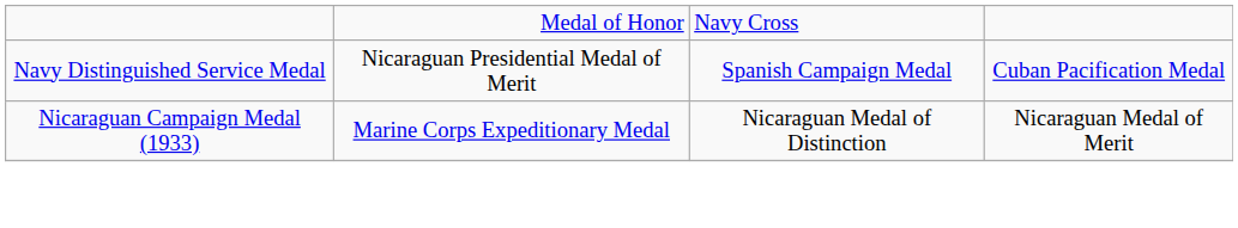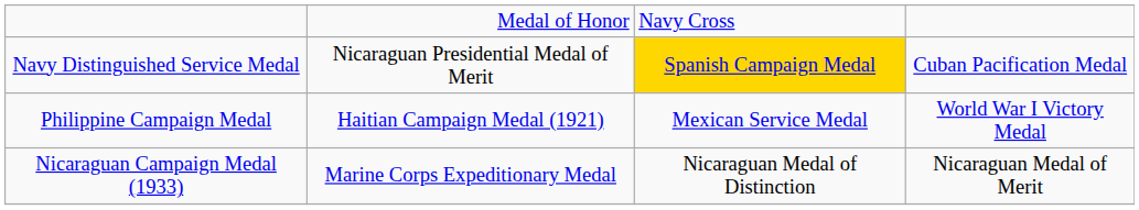Navy Distinguished Service Medal | column 3: no background -> gold background
+ row: Philippine Campaign Medal | Haitian Campaign Medal (1921) | Mexican Service Medal | World War I Victory Medal
